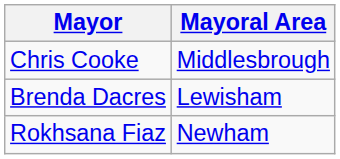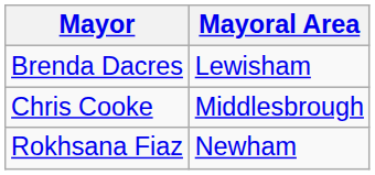rows swapped: Chris Cooke <-> Brenda Dacres
